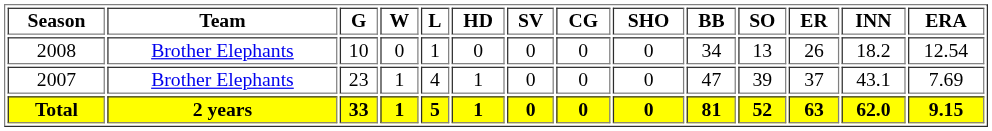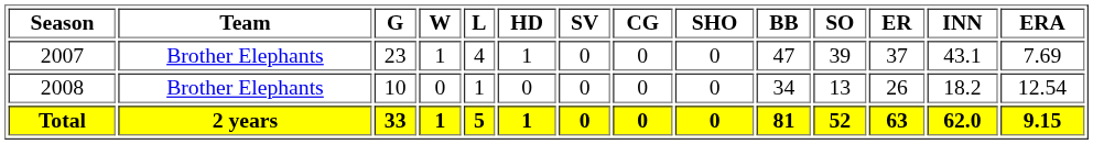rows swapped: 2007 <-> 2008
